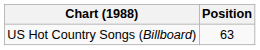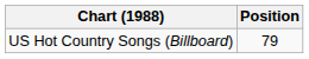US Hot Country Songs (Billboard) | Position: 63 -> 79
